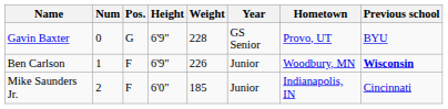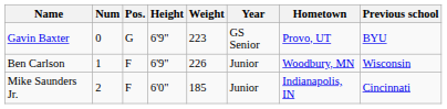Gavin Baxter | Weight: 228 -> 223
Ben Carlson | Previous school: bold -> normal
